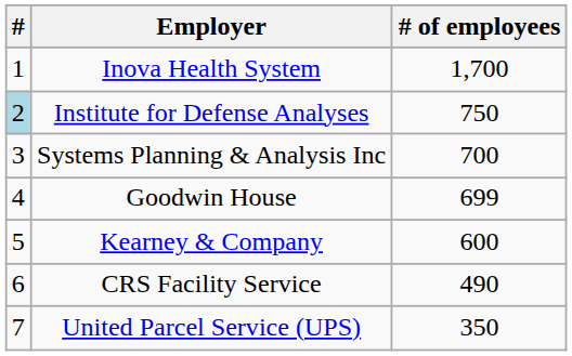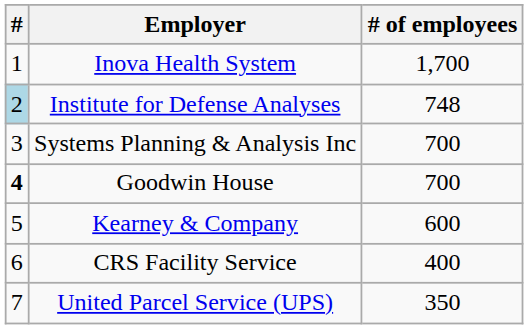Institute for Defense Analyses | # of employees: 750 -> 748
Goodwin House | #: normal -> bold
Goodwin House | # of employees: 699 -> 700
CRS Facility Service | # of employees: 490 -> 400
